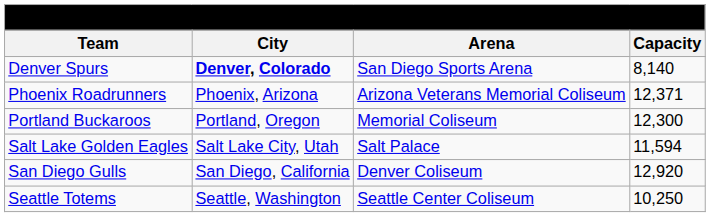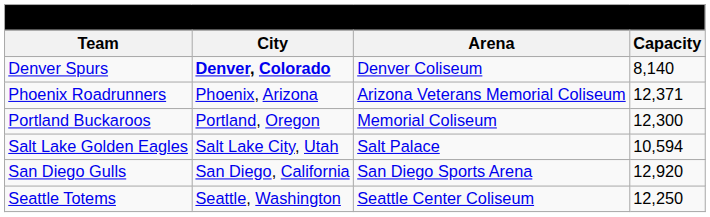Denver Spurs | Arena: San Diego Sports Arena -> Denver Coliseum
Salt Lake Golden Eagles | Capacity: 11,594 -> 10,594
San Diego Gulls | Arena: Denver Coliseum -> San Diego Sports Arena
Seattle Totems | Capacity: 10,250 -> 12,250
